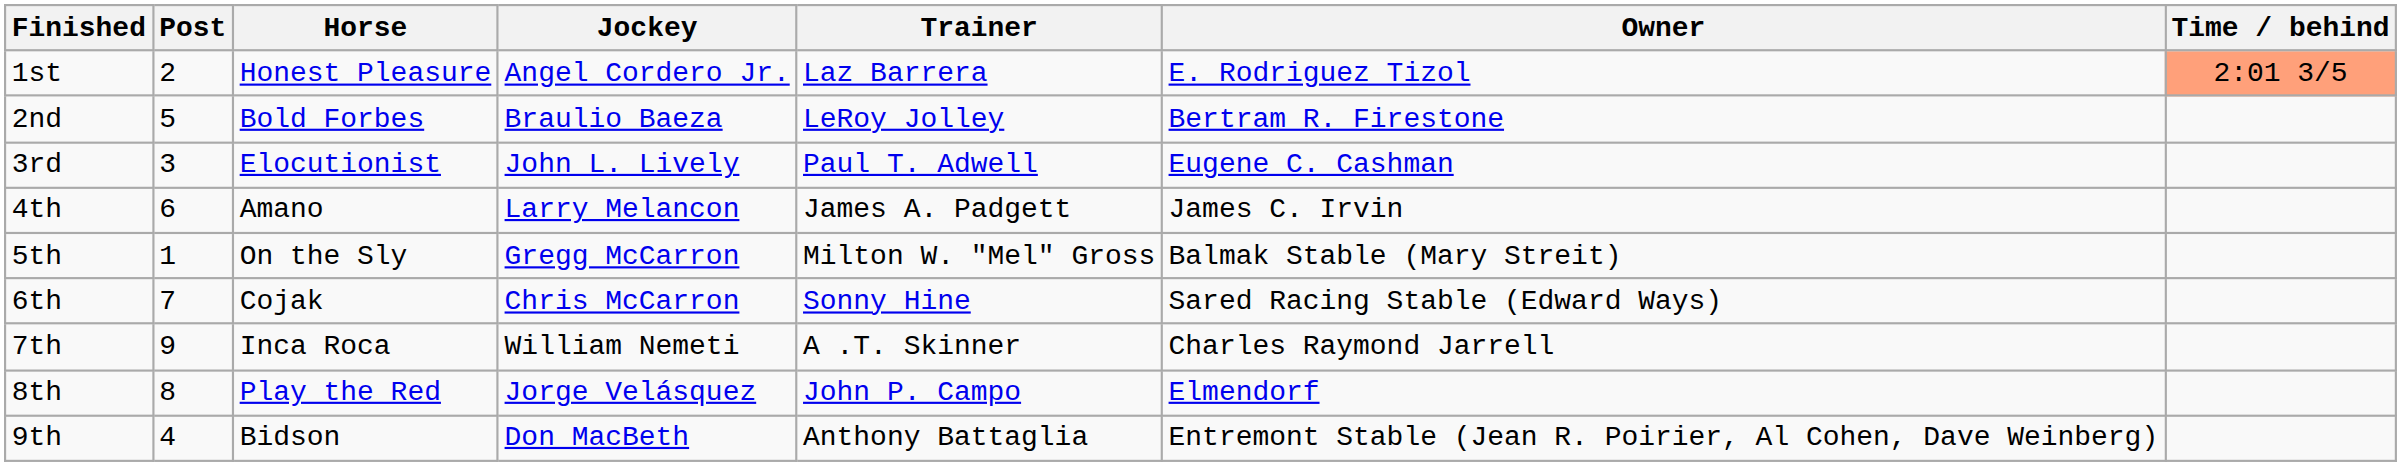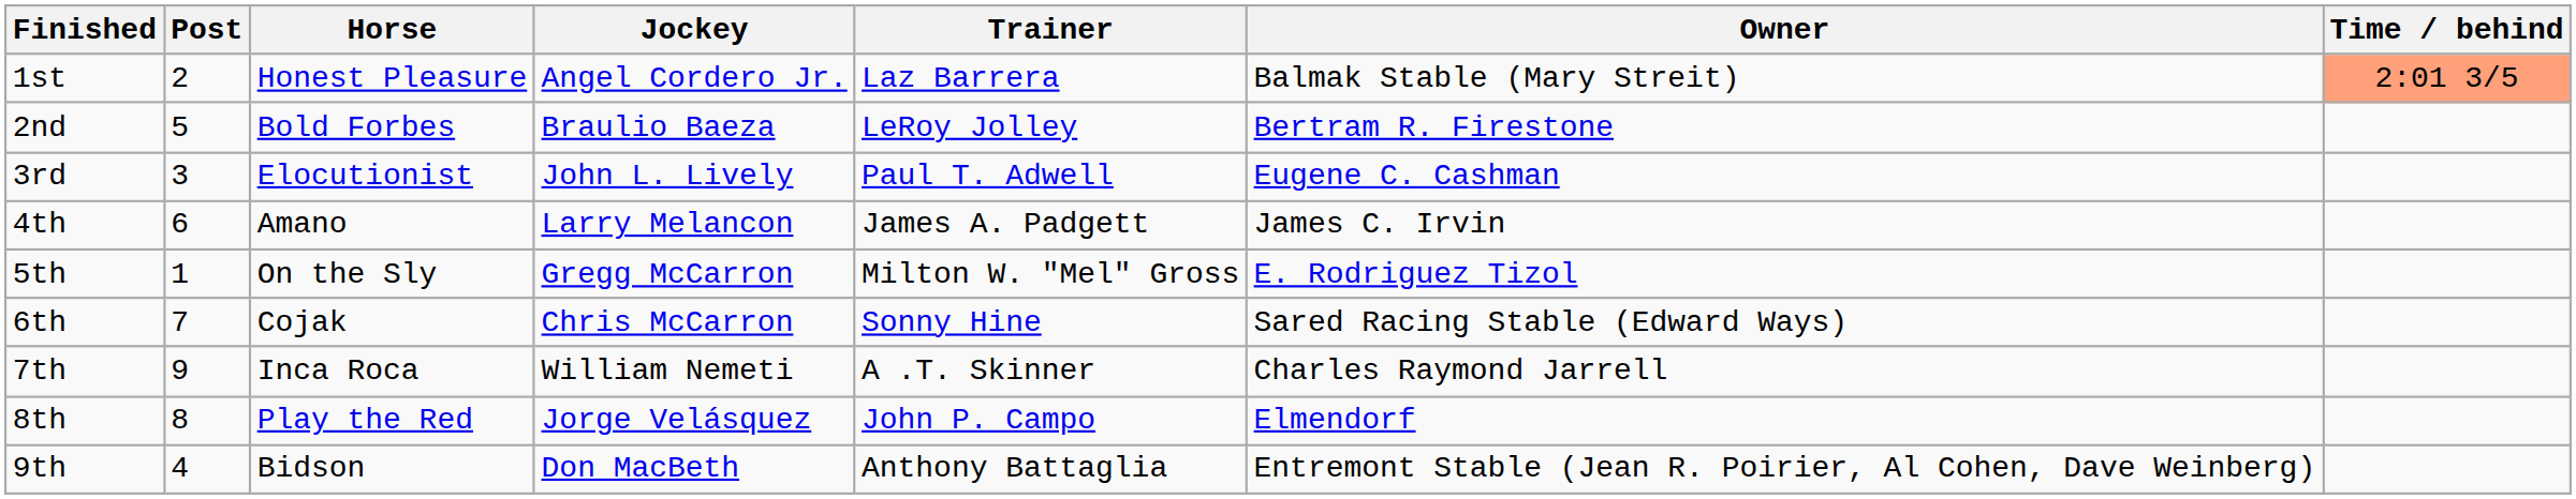1st | Owner: E. Rodriguez Tizol -> Balmak Stable (Mary Streit)
5th | Owner: Balmak Stable (Mary Streit) -> E. Rodriguez Tizol
